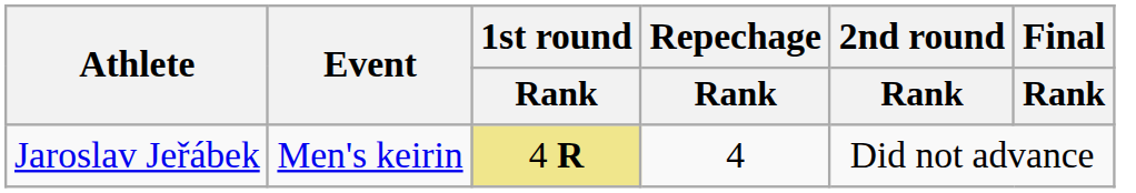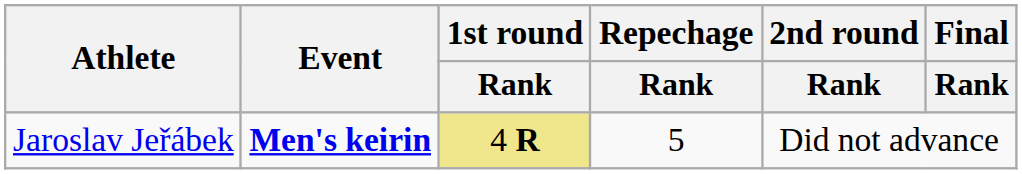Jaroslav Jeřábek | Event: normal -> bold
Jaroslav Jeřábek | Repechage / Rank: 4 -> 5
